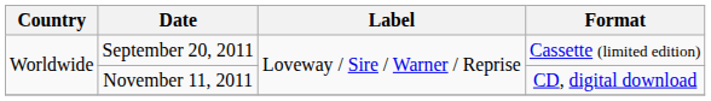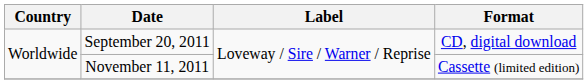September 20, 2011 | Format: Cassette (limited edition) -> CD, digital download
November 11, 2011 | Format: CD, digital download -> Cassette (limited edition)
